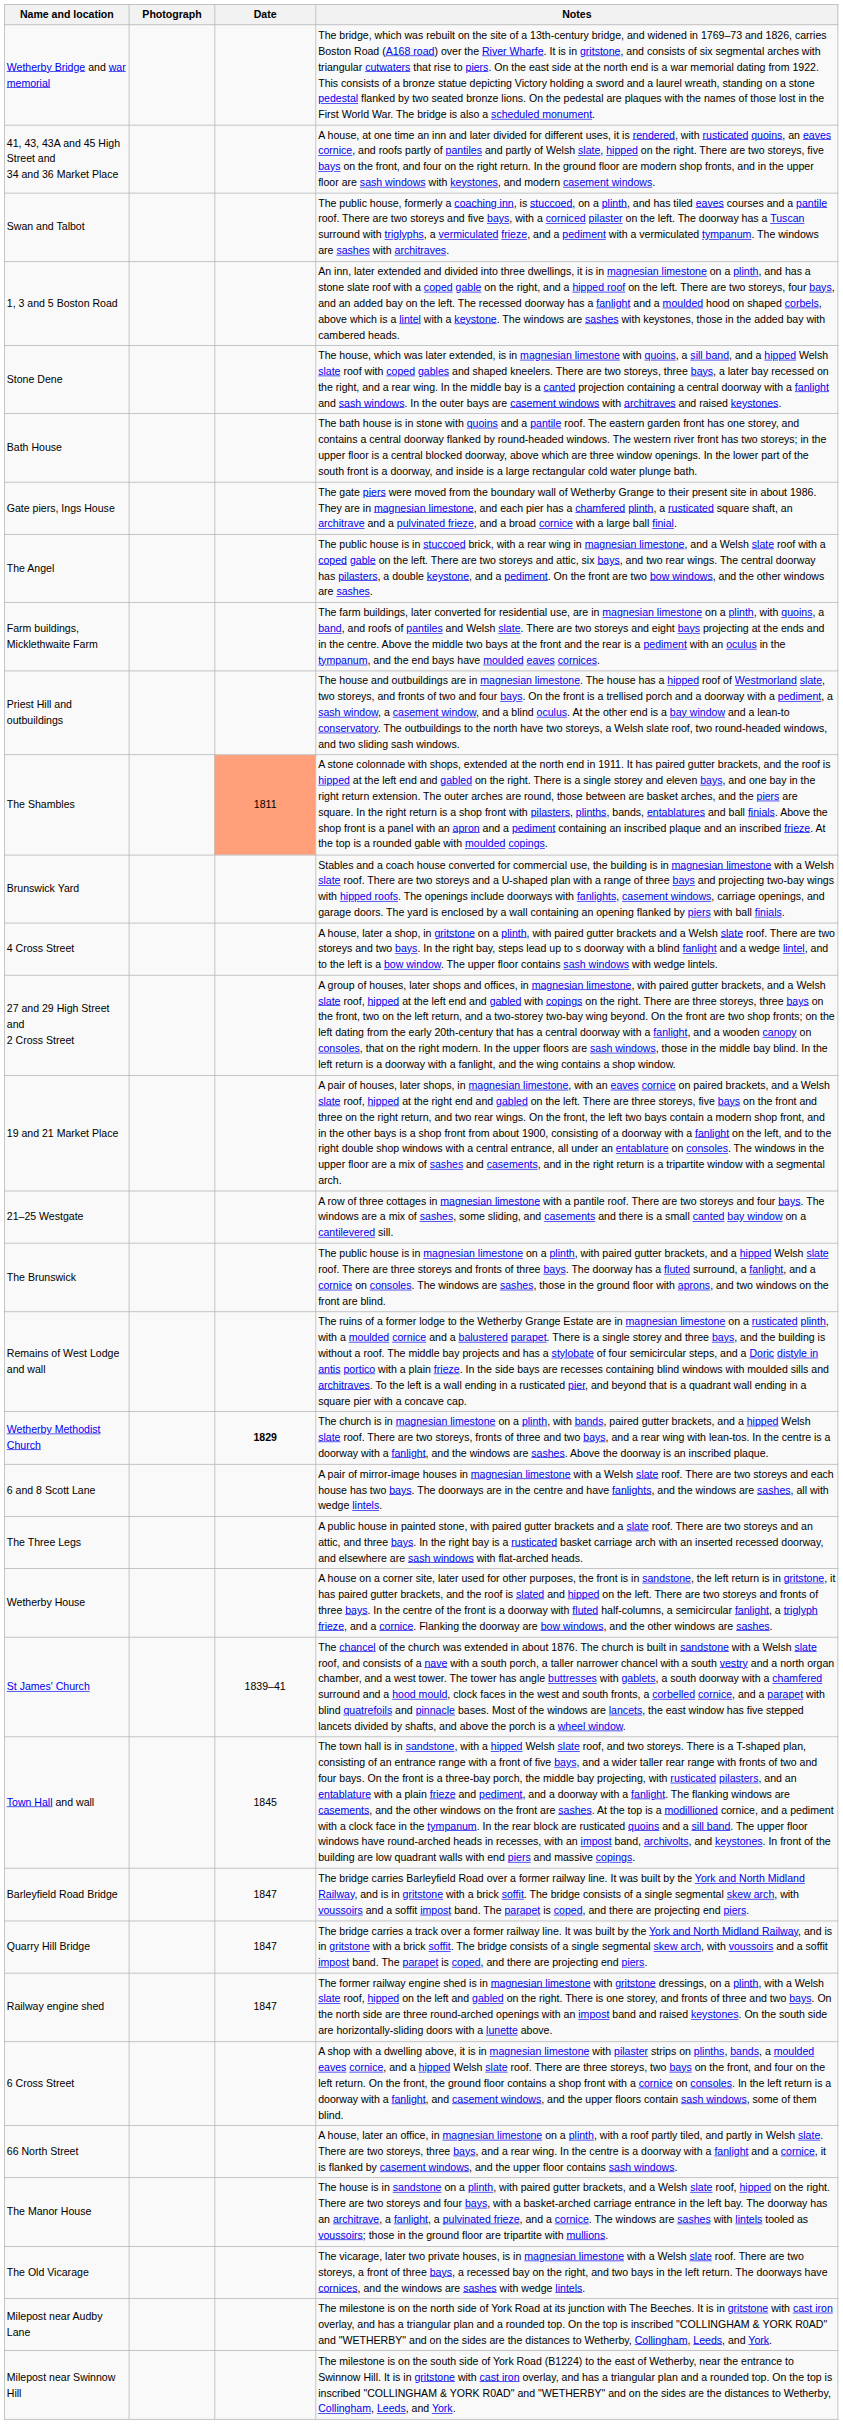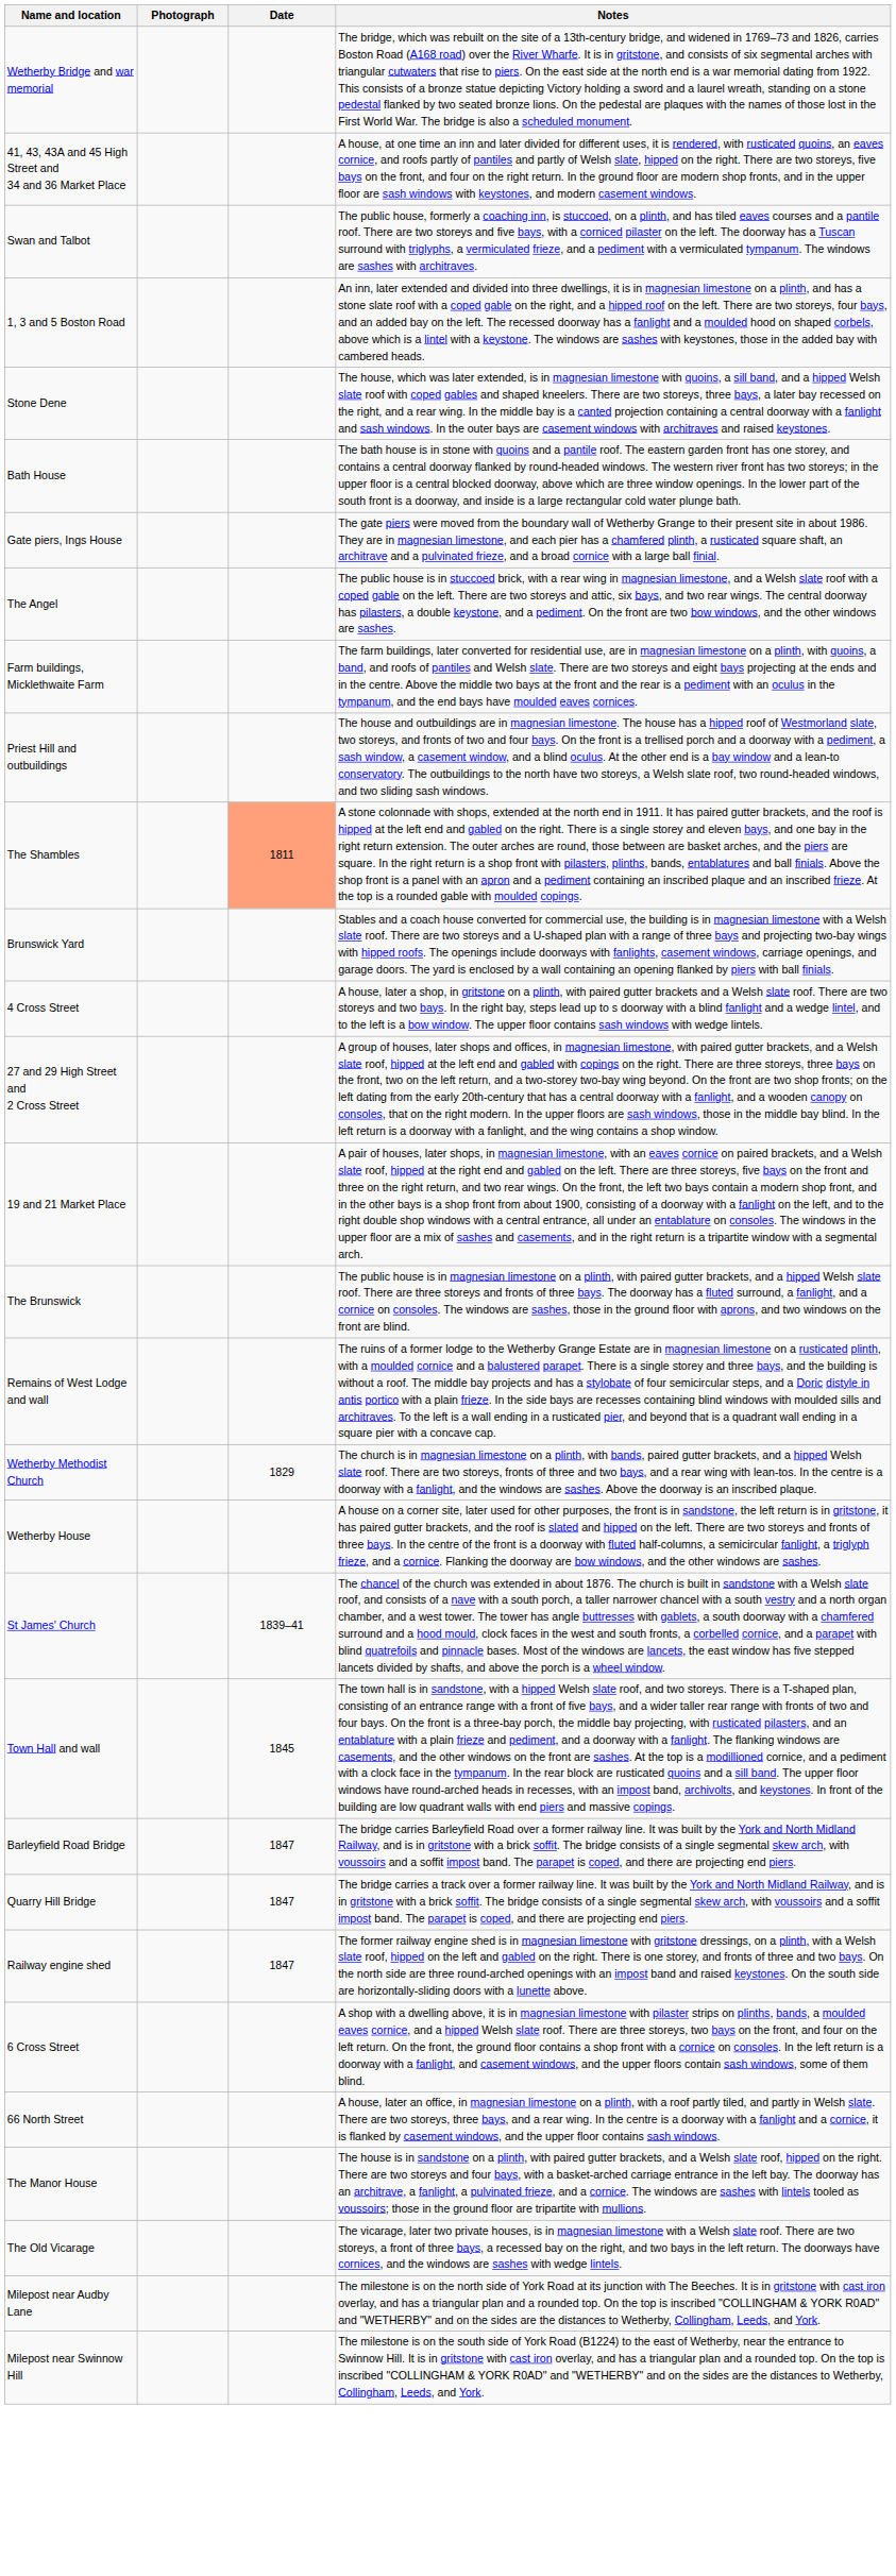- row: 21–25 Westgate | A row of three cottages in magnesian limestone with a pantile roof. There are two storeys and four bays. The windows are a mix of sashes, some sliding, and casements and there is a small canted bay window on a cantilevered sill.
Wetherby Methodist Church | Date: bold -> normal
- row: 6 and 8 Scott Lane | A pair of mirror-image houses in magnesian limestone with a Welsh slate roof. There are two storeys and each house has two bays. The doorways are in the centre and have fanlights, and the windows are sashes, all with wedge lintels.
- row: The Three Legs | A public house in painted stone, with paired gutter brackets and a slate roof. There are two storeys and an attic, and three bays. In the right bay is a rusticated basket carriage arch with an inserted recessed doorway, and elsewhere are sash windows with flat-arched heads.
